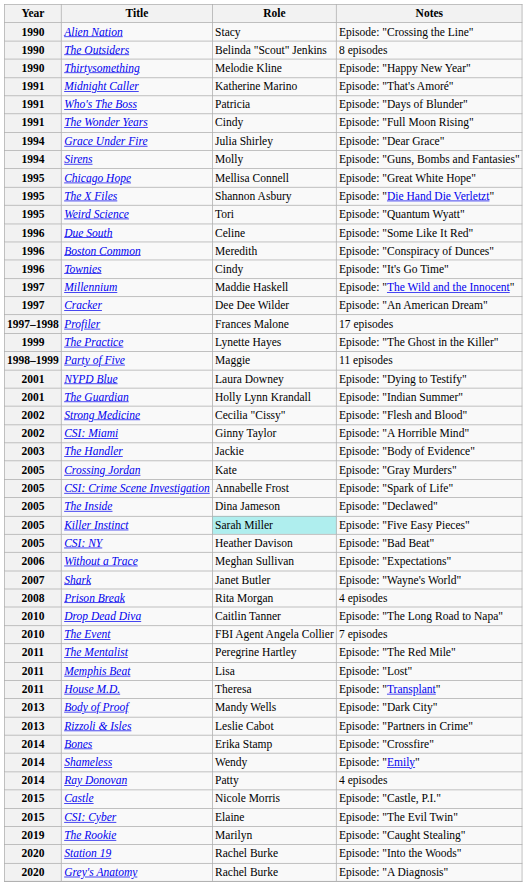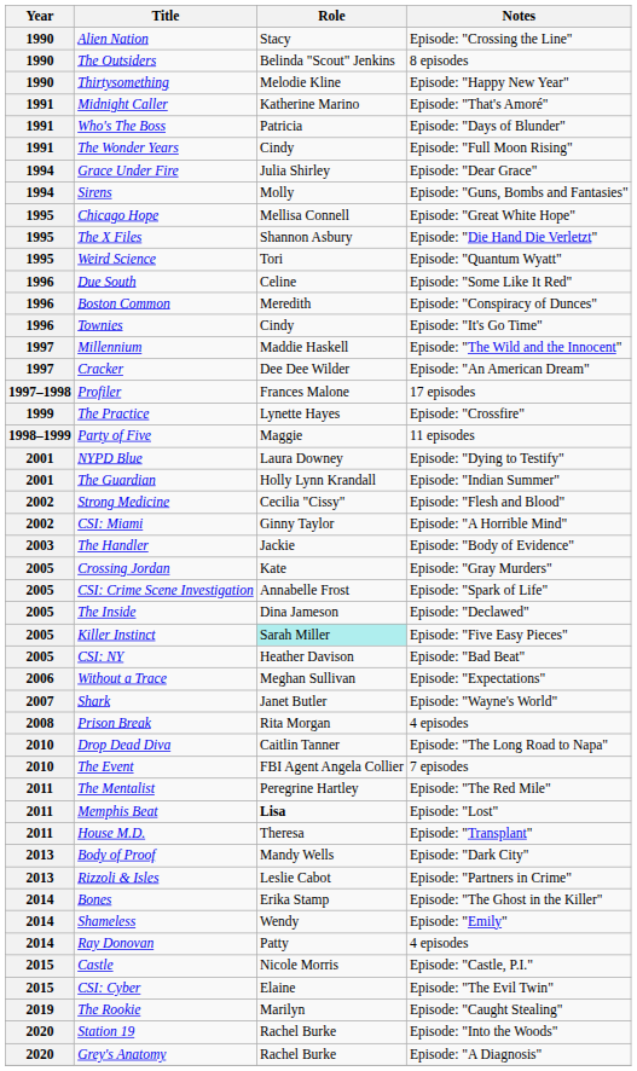The Practice | Notes: Episode: "The Ghost in the Killer" -> Episode: "Crossfire"
Memphis Beat | Role: normal -> bold
Bones | Notes: Episode: "Crossfire" -> Episode: "The Ghost in the Killer"
